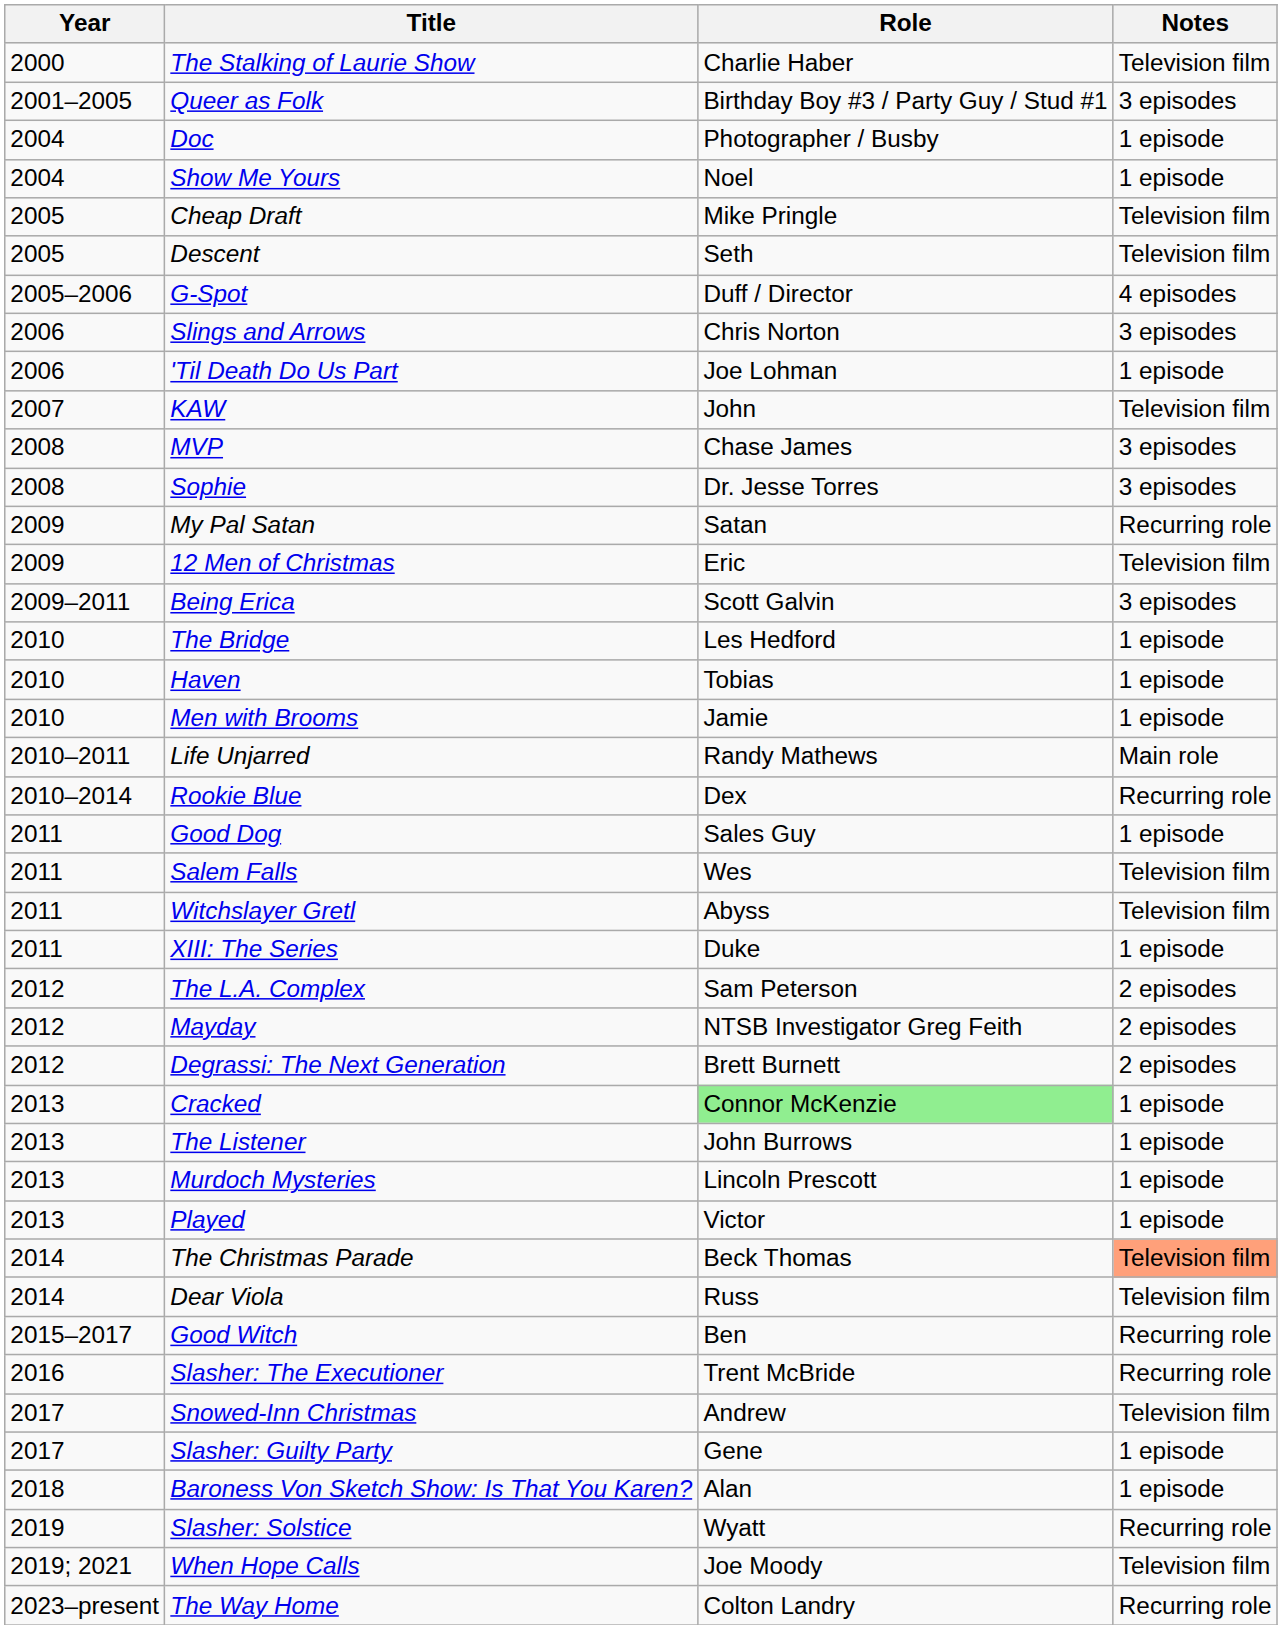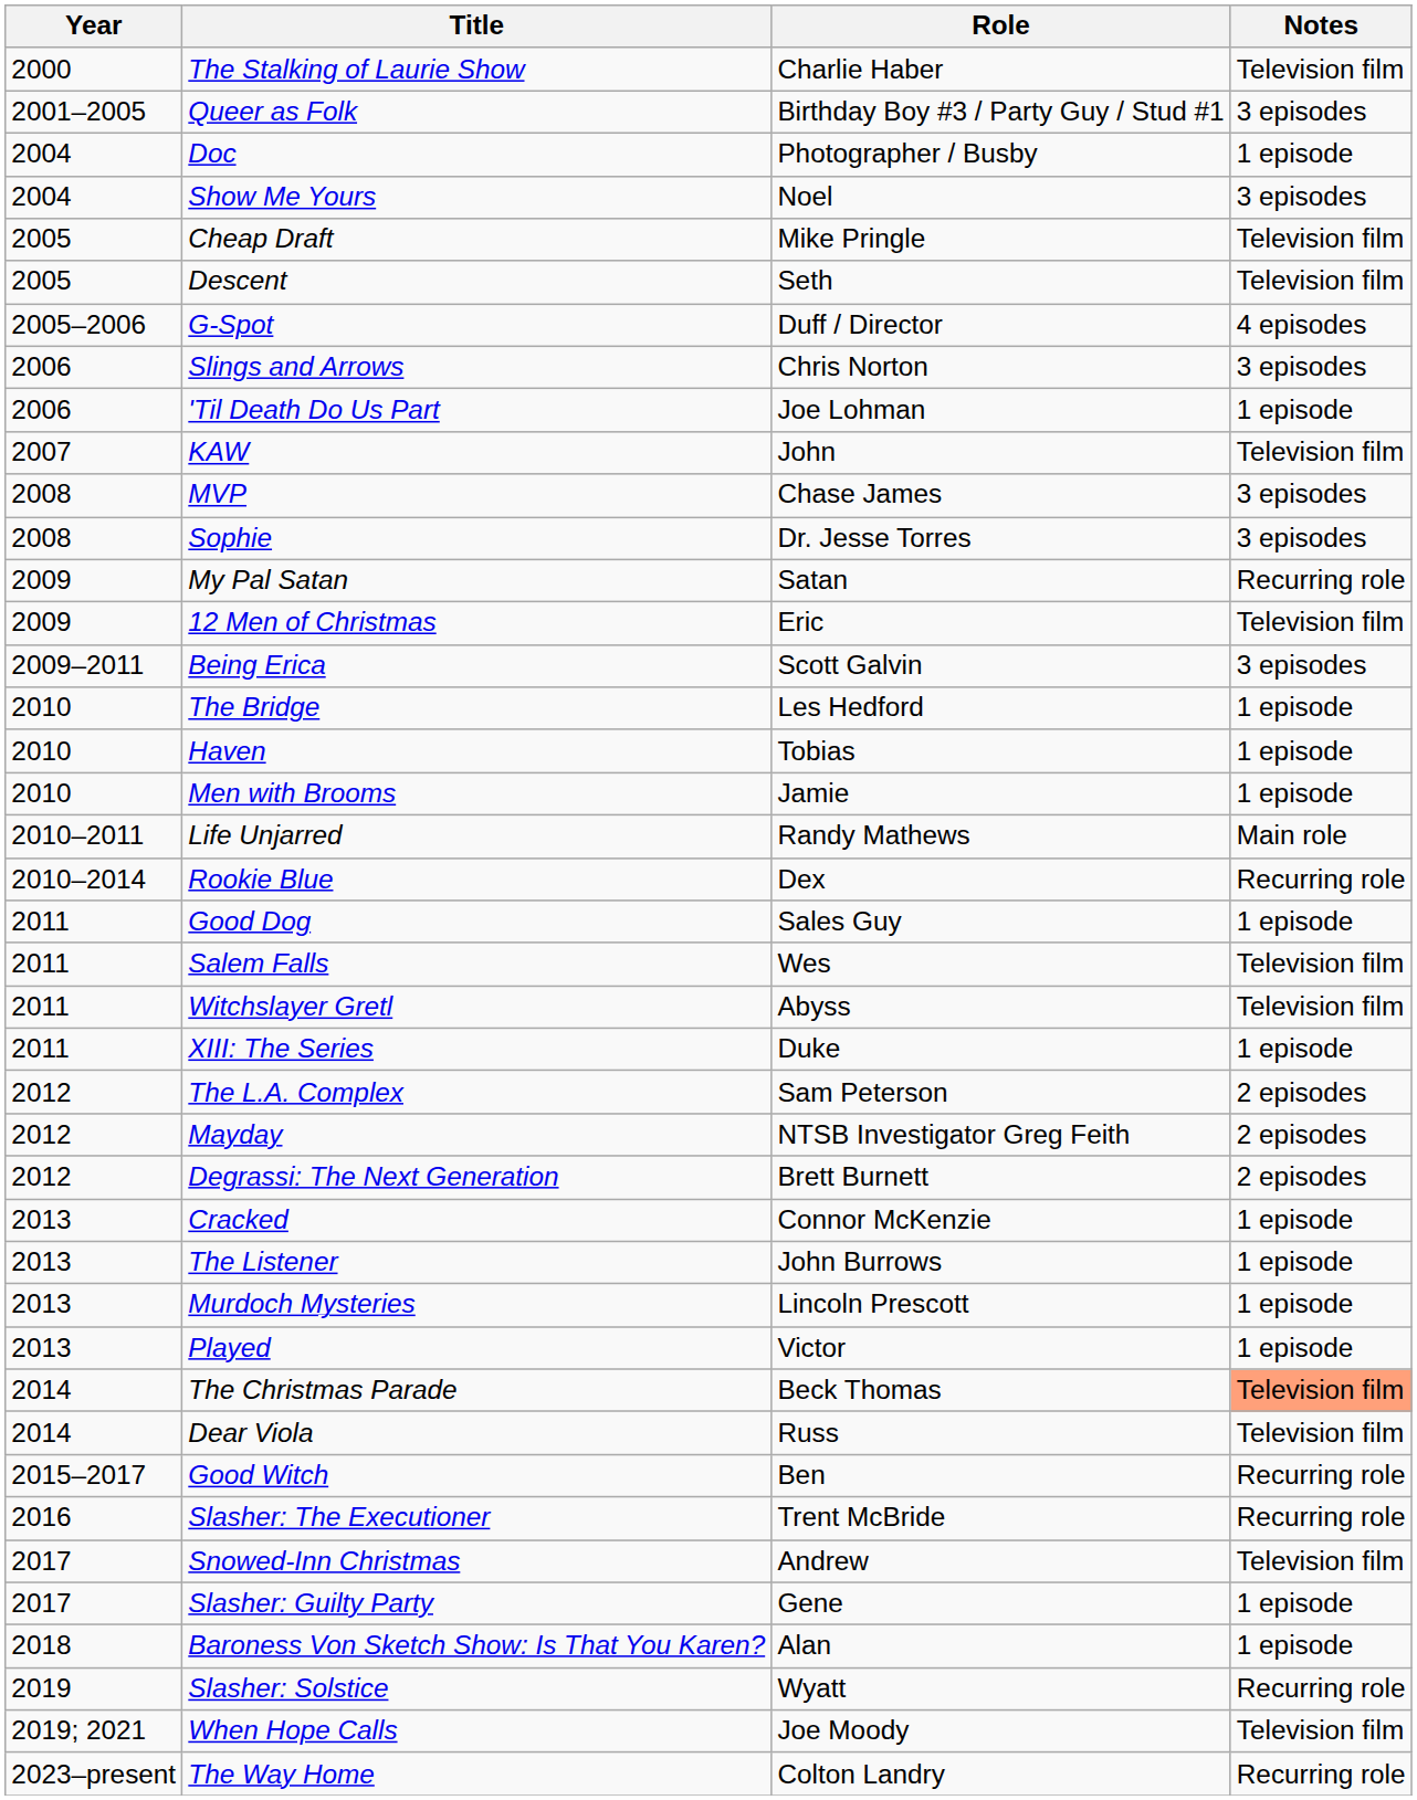Show Me Yours | Notes: 1 episode -> 3 episodes
Cracked | Role: lightgreen background -> no background
